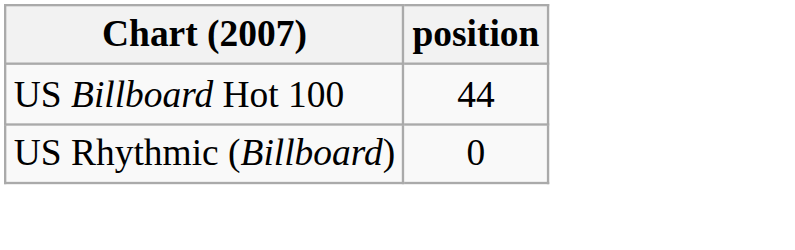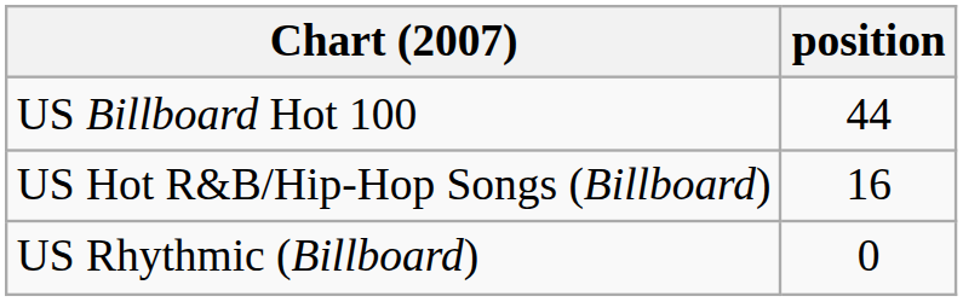+ row: US Hot R&B/Hip-Hop Songs (Billboard) | 16
